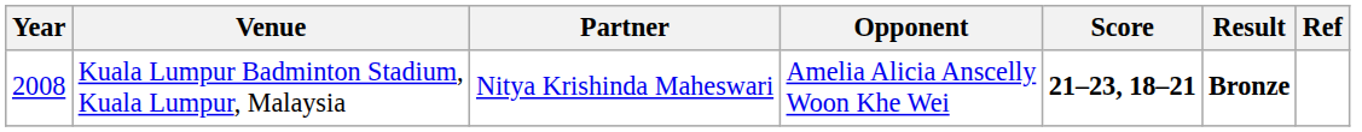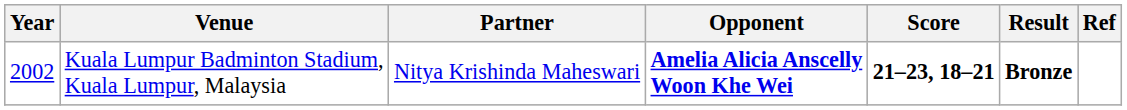Kuala Lumpur Badminton Stadium, Kuala Lumpur, Malaysia | Year: 2008 -> 2002
Kuala Lumpur Badminton Stadium, Kuala Lumpur, Malaysia | Opponent: normal -> bold
